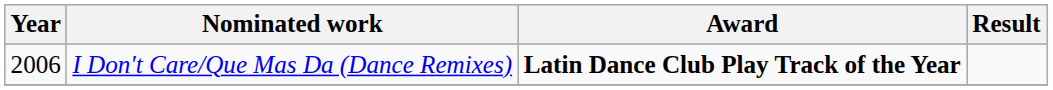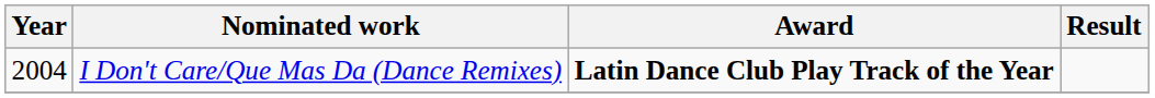I Don't Care/Que Mas Da (Dance Remixes) | Year: 2006 -> 2004
